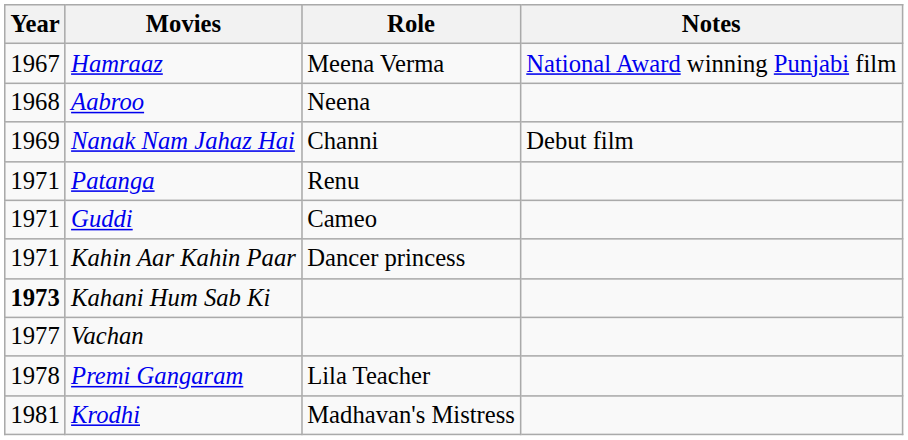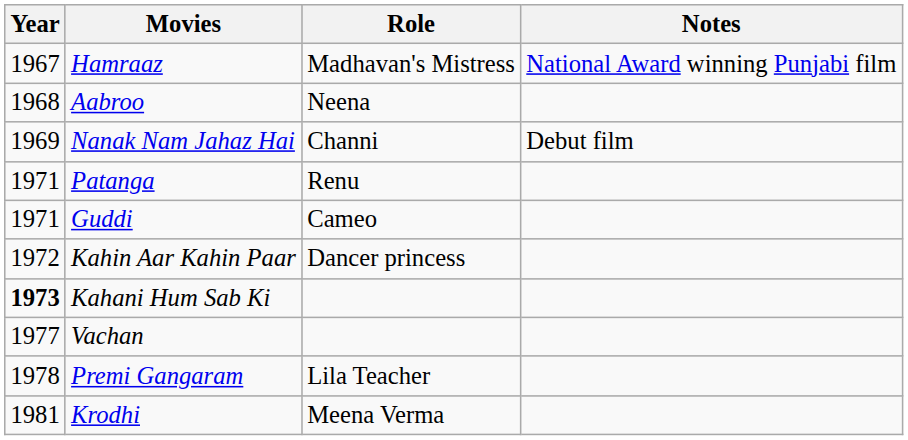Hamraaz | Role: Meena Verma -> Madhavan's Mistress
Kahin Aar Kahin Paar | Year: 1971 -> 1972
Krodhi | Role: Madhavan's Mistress -> Meena Verma
